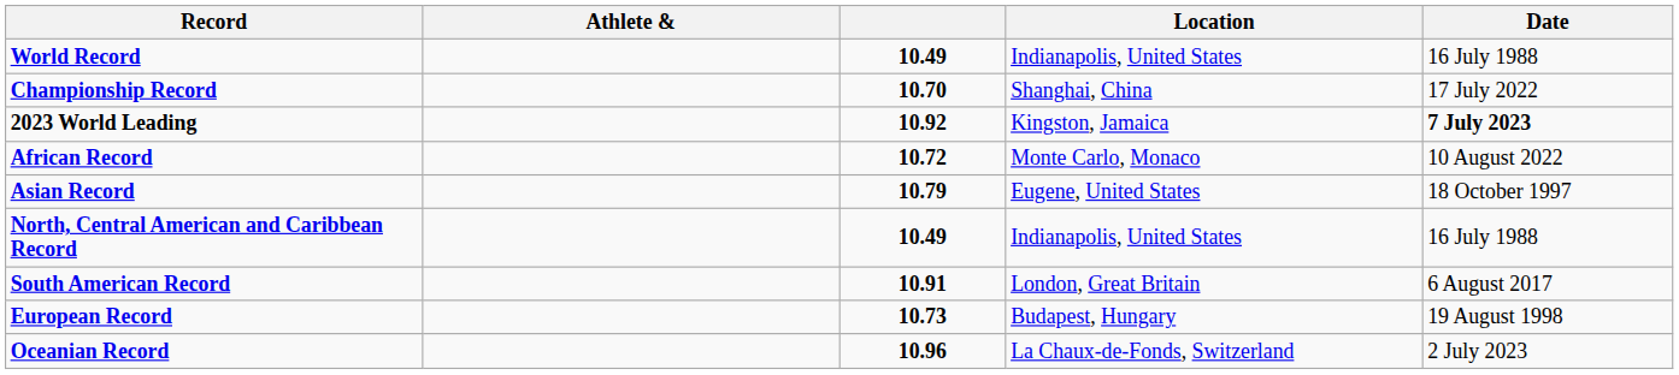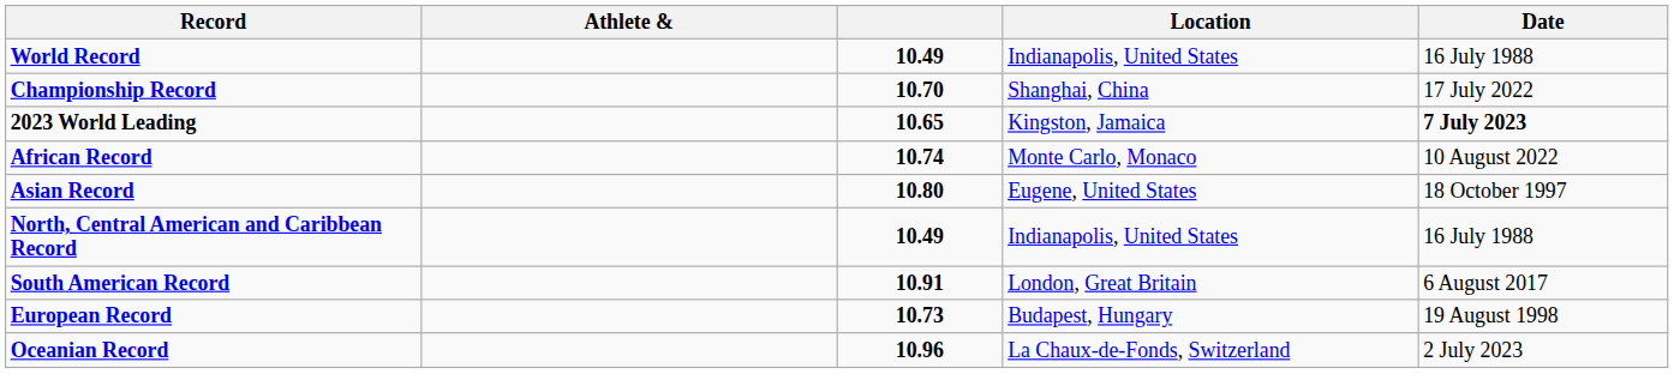2023 World Leading | column 3: 10.92 -> 10.65
African Record | column 3: 10.72 -> 10.74
Asian Record | column 3: 10.79 -> 10.80
